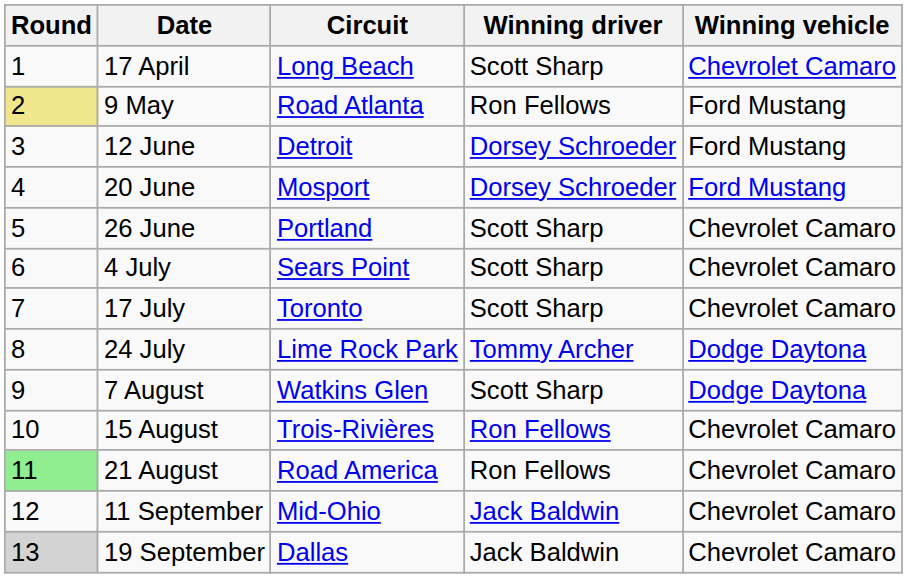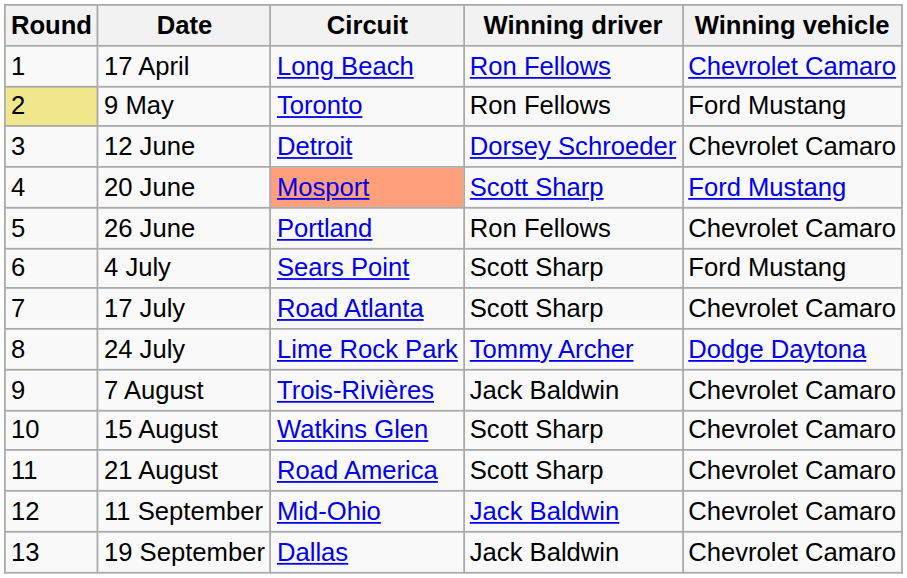17 April | Winning driver: Scott Sharp -> Ron Fellows
9 May | Circuit: Road Atlanta -> Toronto
12 June | Winning vehicle: Ford Mustang -> Chevrolet Camaro
20 June | Circuit: no background -> lightsalmon background
20 June | Winning driver: Dorsey Schroeder -> Scott Sharp
26 June | Winning driver: Scott Sharp -> Ron Fellows
4 July | Winning vehicle: Chevrolet Camaro -> Ford Mustang
17 July | Circuit: Toronto -> Road Atlanta
7 August | Circuit: Watkins Glen -> Trois-Rivières
7 August | Winning driver: Scott Sharp -> Jack Baldwin
7 August | Winning vehicle: Dodge Daytona -> Chevrolet Camaro
15 August | Circuit: Trois-Rivières -> Watkins Glen
15 August | Winning driver: Ron Fellows -> Scott Sharp
21 August | Round: lightgreen background -> no background
21 August | Winning driver: Ron Fellows -> Scott Sharp
19 September | Round: lightgrey background -> no background
